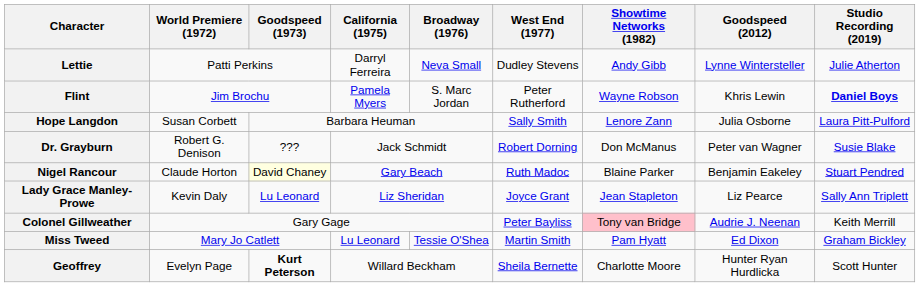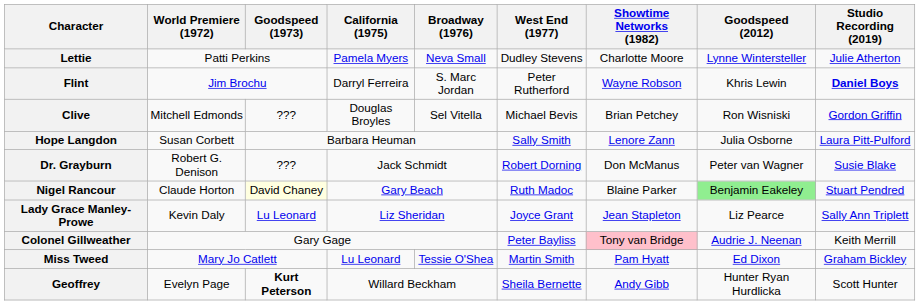Lettie | California (1975): Darryl Ferreira -> Pamela Myers
Lettie | Showtime Networks (1982): Andy Gibb -> Charlotte Moore
Flint | California (1975): Pamela Myers -> Darryl Ferreira
+ row: Clive | Mitchell Edmonds | ??? | Douglas Broyles | Sel Vitella | Michael Bevis | Brian Petchey | Ron Wisniski | Gordon Griffin
Nigel Rancour | Goodspeed (2012): no background -> lightgreen background
Geoffrey | Showtime Networks (1982): Charlotte Moore -> Andy Gibb
